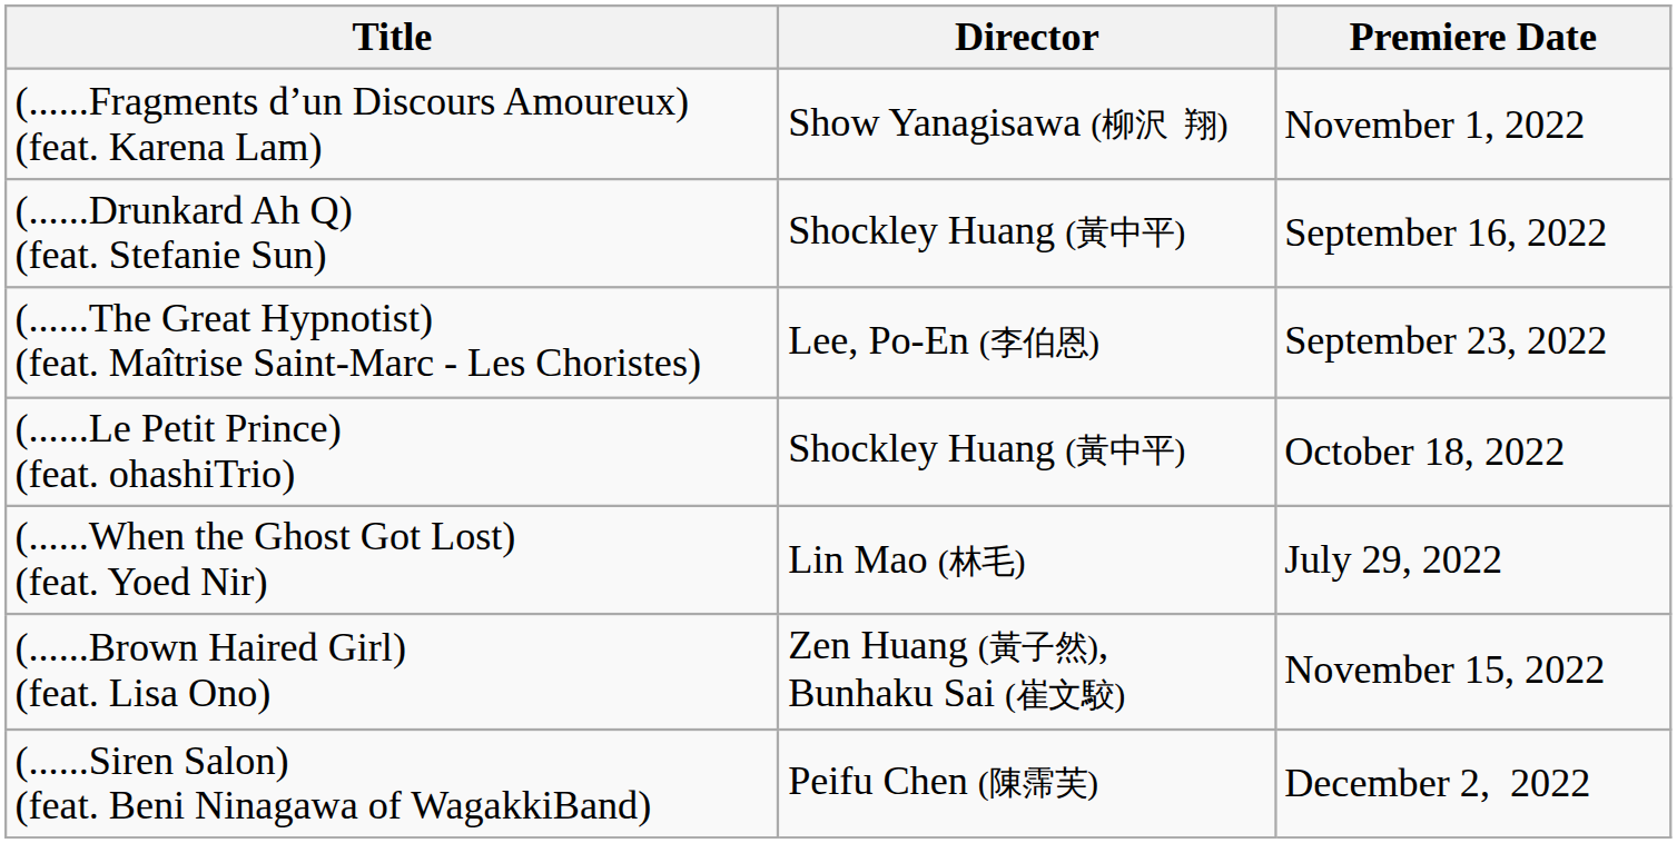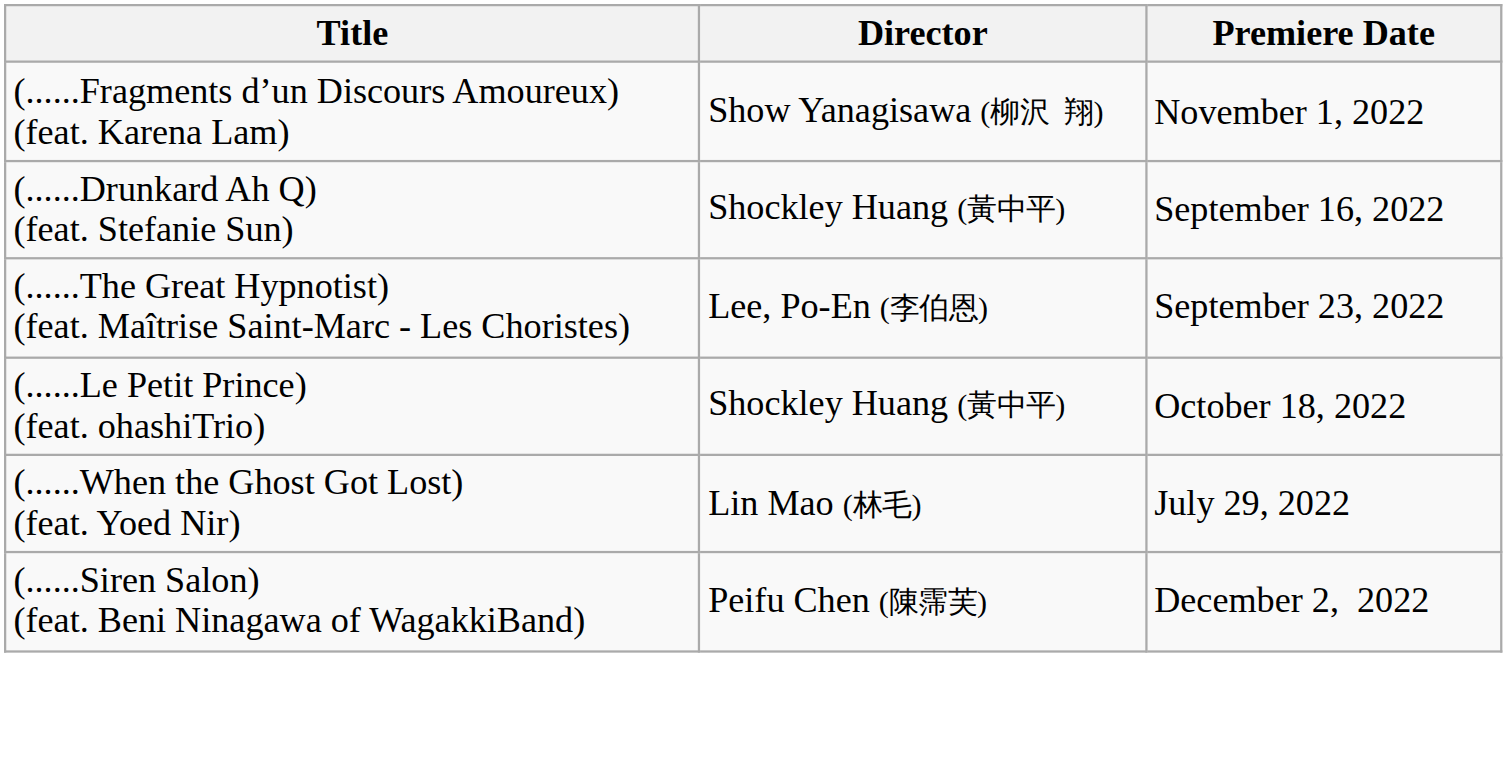- row: (......Brown Haired Girl) (feat. Lisa Ono) | Zen Huang (黃子然), Bunhaku Sai (崔文駮) | November 15, 2022
